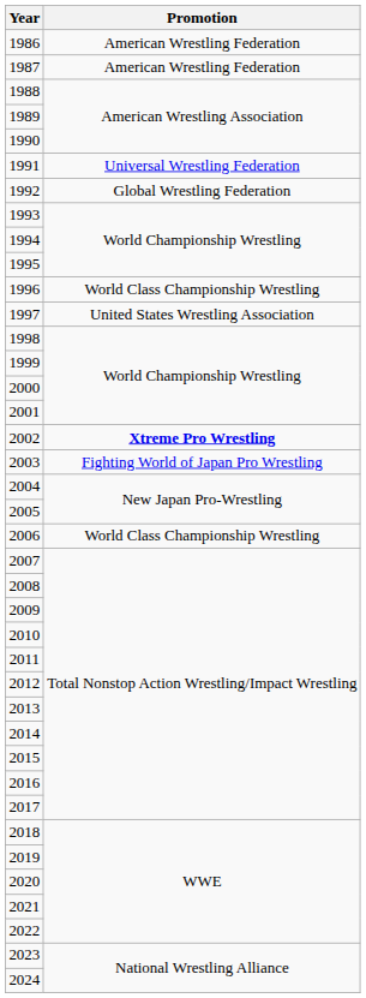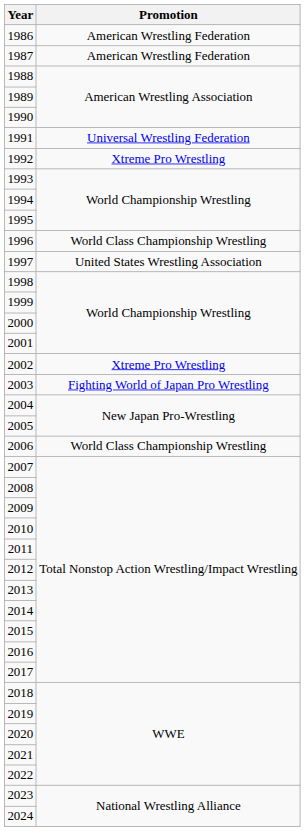1992 | Promotion: Global Wrestling Federation -> Xtreme Pro Wrestling
2002 | Promotion: bold -> normal
